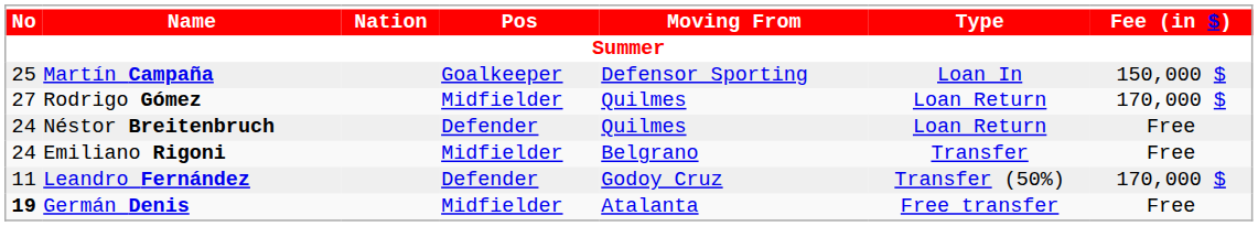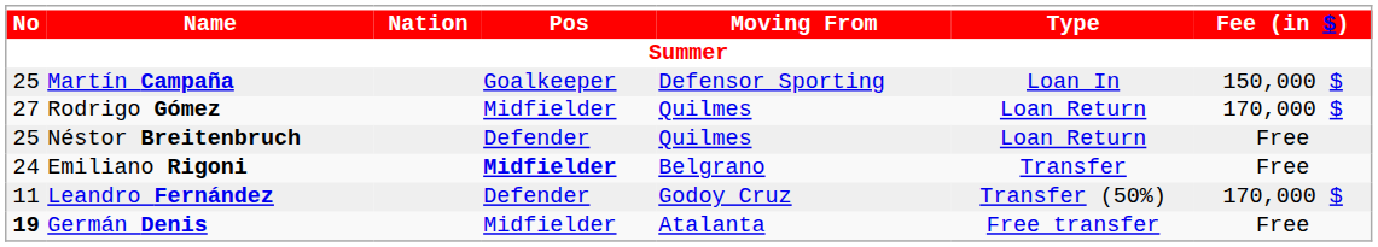Néstor Breitenbruch | No: 24 -> 25
Emiliano Rigoni | Pos: normal -> bold
